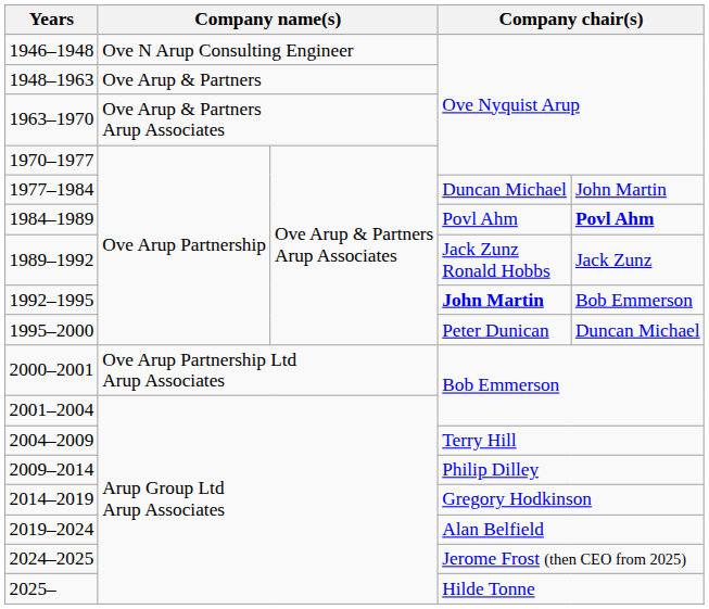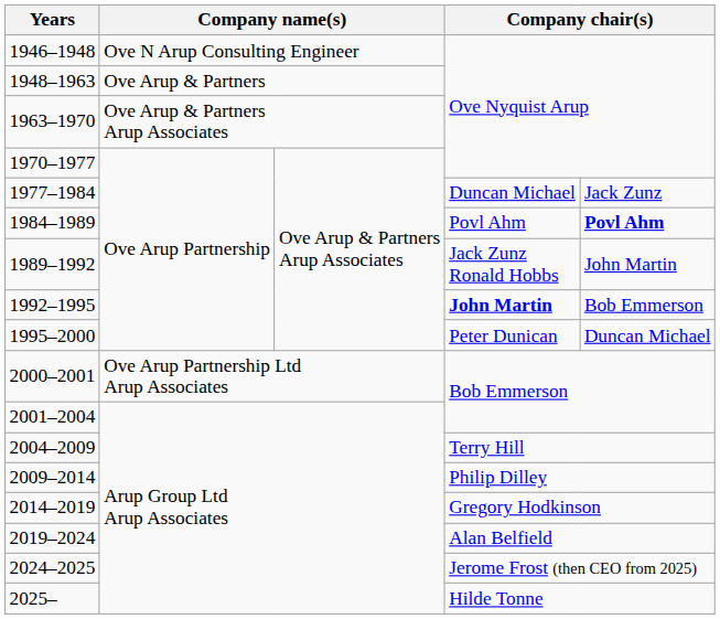1977–1984 | column 5: John Martin -> Jack Zunz
1989–1992 | column 5: Jack Zunz -> John Martin
